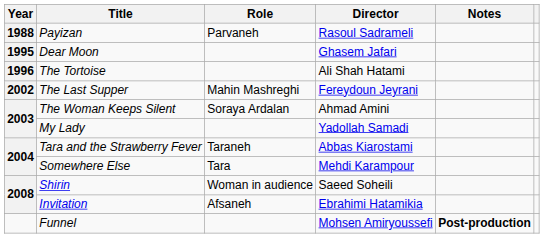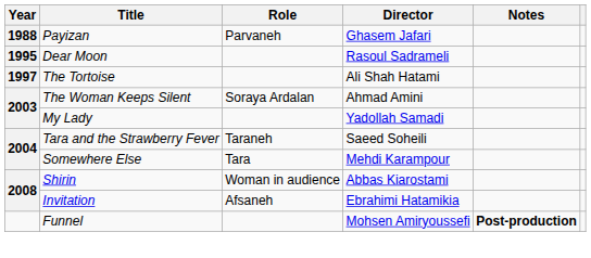Payizan | Director: Rasoul Sadrameli -> Ghasem Jafari
Dear Moon | Director: Ghasem Jafari -> Rasoul Sadrameli
The Tortoise | Year: 1996 -> 1997
- row: 2002 | The Last Supper | Mahin Mashreghi | Fereydoun Jeyrani
Tara and the Strawberry Fever | Director: Abbas Kiarostami -> Saeed Soheili
Shirin | Director: Saeed Soheili -> Abbas Kiarostami
